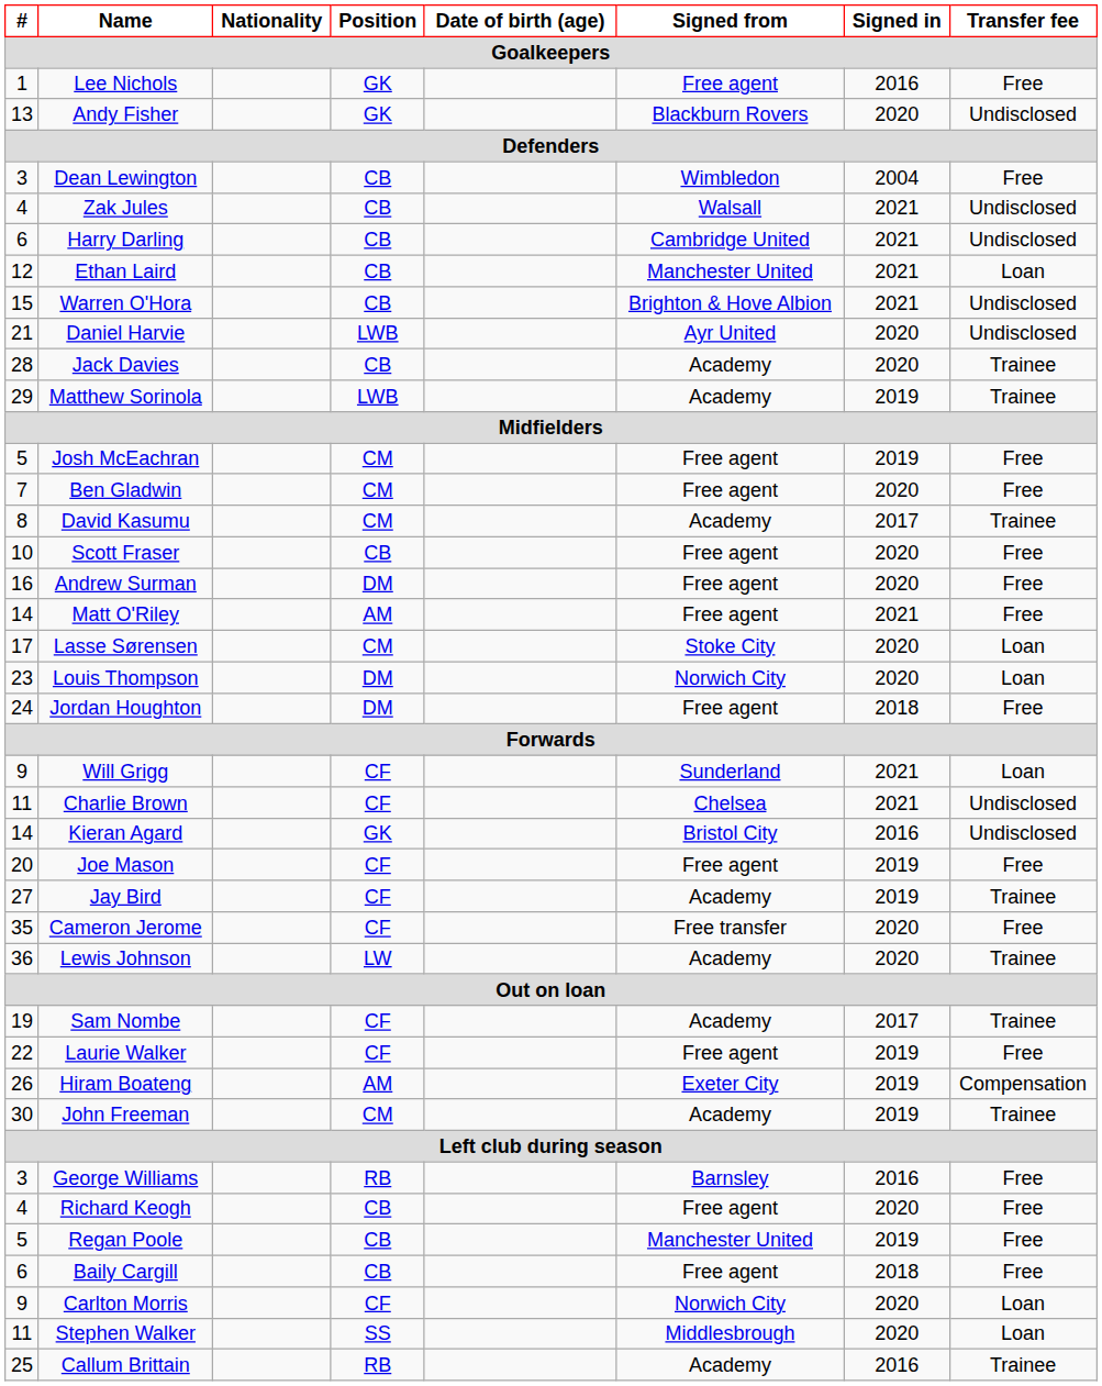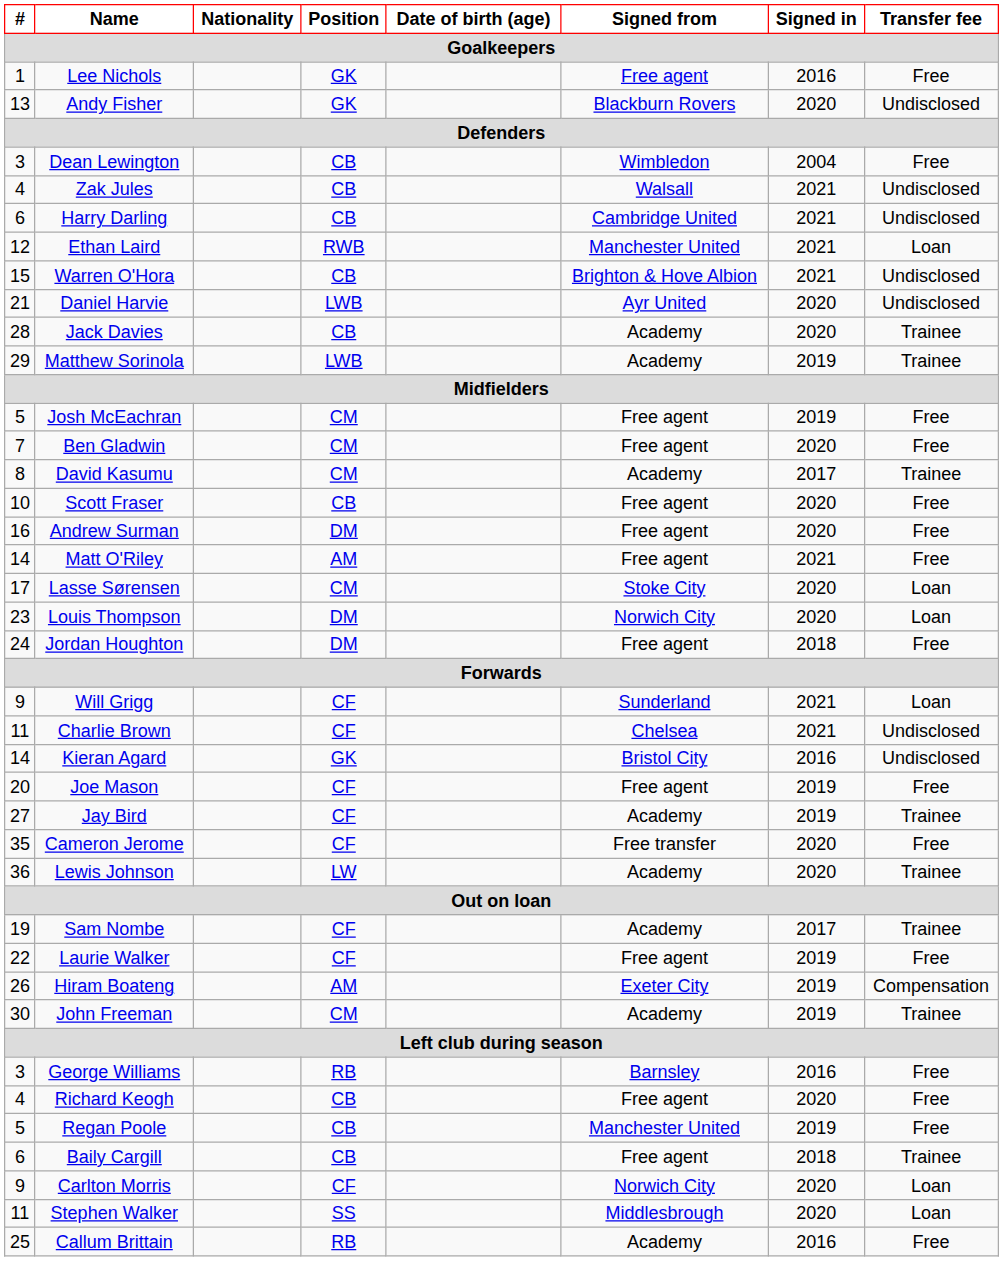Ethan Laird | Position: CB -> RWB
Baily Cargill | Transfer fee: Free -> Trainee
Callum Brittain | Transfer fee: Trainee -> Free
